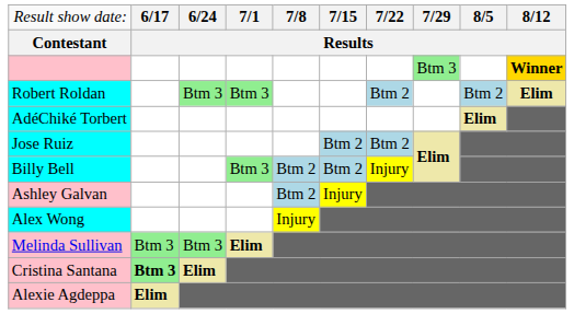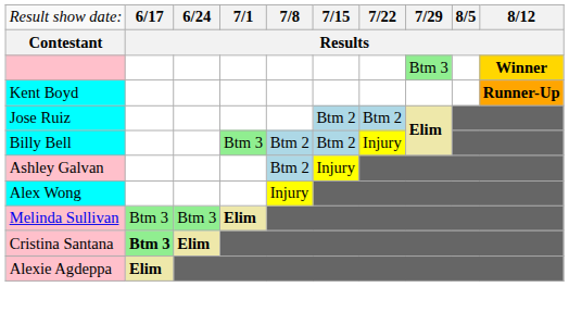+ row: Kent Boyd | Runner-Up
- row: Robert Roldan | Btm 3 | Btm 3 | Btm 2 | Btm 2 | Elim
- row: AdéChiké Torbert | Elim
